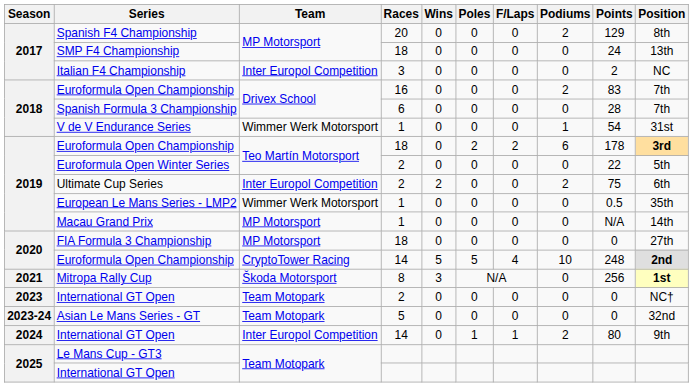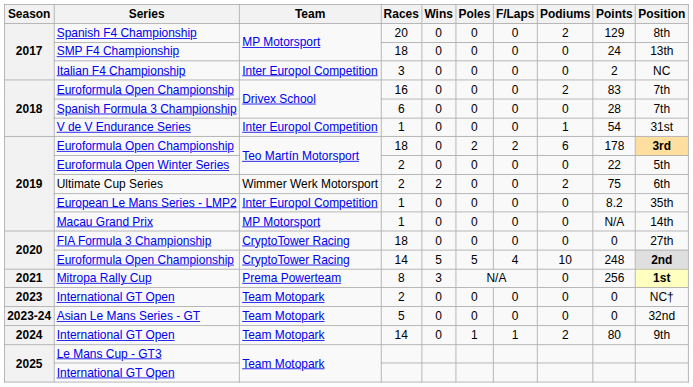V de V Endurance Series | Team: Wimmer Werk Motorsport -> Inter Europol Competition
Ultimate Cup Series | Team: Inter Europol Competition -> Wimmer Werk Motorsport
European Le Mans Series - LMP2 | Team: Wimmer Werk Motorsport -> Inter Europol Competition
European Le Mans Series - LMP2 | Points: 0.5 -> 8.2
FIA Formula 3 Championship | Team: MP Motorsport -> CryptoTower Racing
Mitropa Rally Cup | Team: Škoda Motorsport -> Prema Powerteam
International GT Open / 14 | Team: Inter Europol Competition -> Team Motopark
